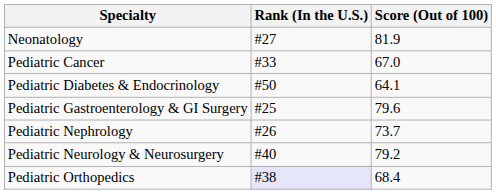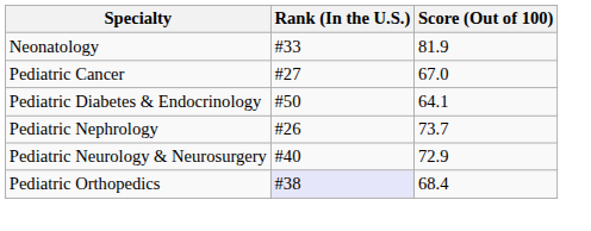Neonatology | Rank (In the U.S.): #27 -> #33
Pediatric Cancer | Rank (In the U.S.): #33 -> #27
- row: Pediatric Gastroenterology & GI Surgery | #25 | 79.6
Pediatric Neurology & Neurosurgery | Score (Out of 100): 79.2 -> 72.9
